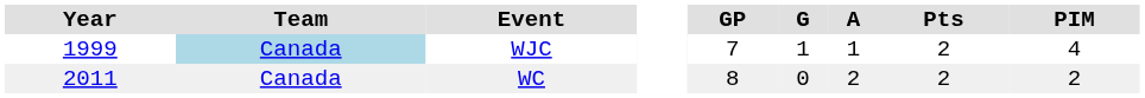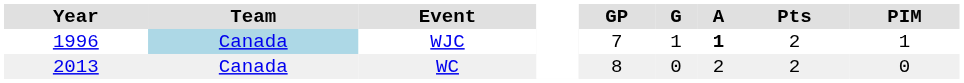WJC | Year: 1999 -> 1996
WJC | A: normal -> bold
WJC | PIM: 4 -> 1
WC | Year: 2011 -> 2013
WC | PIM: 2 -> 0
